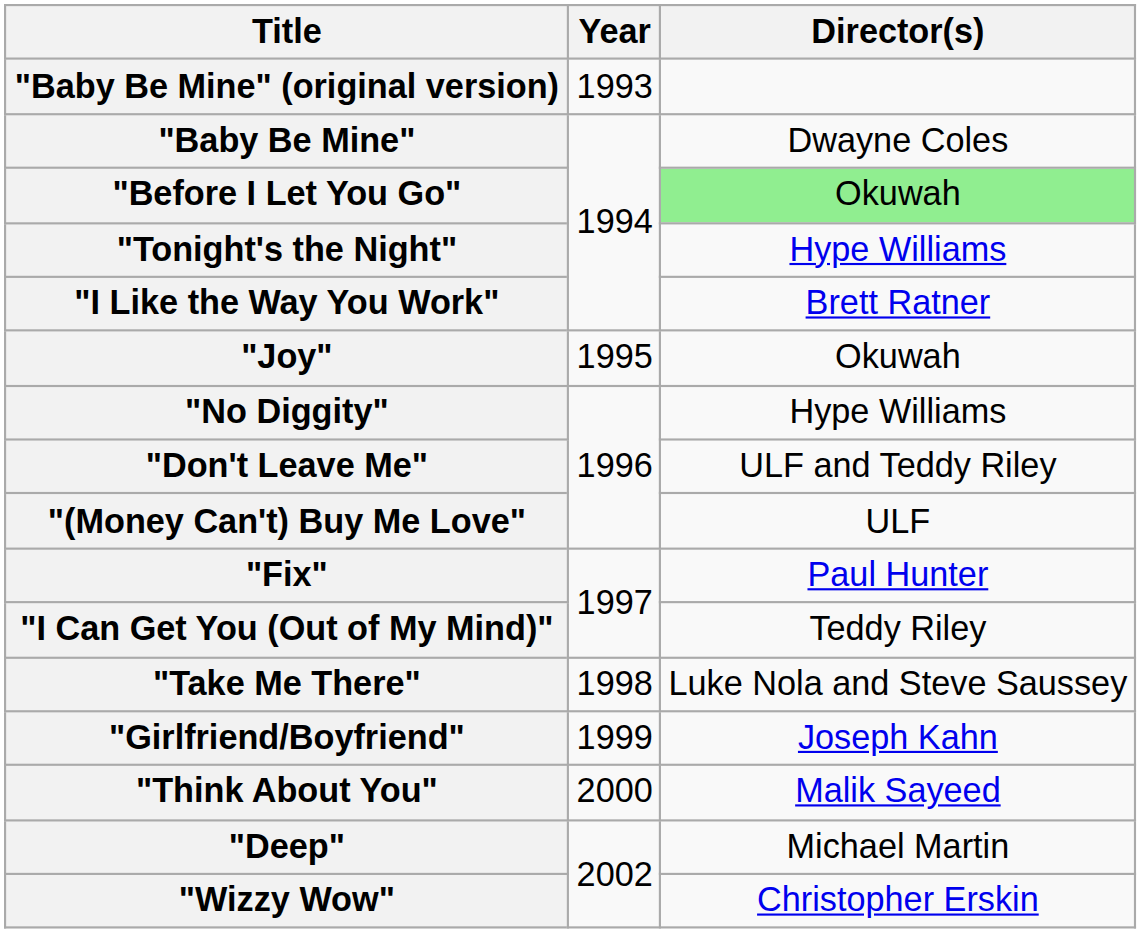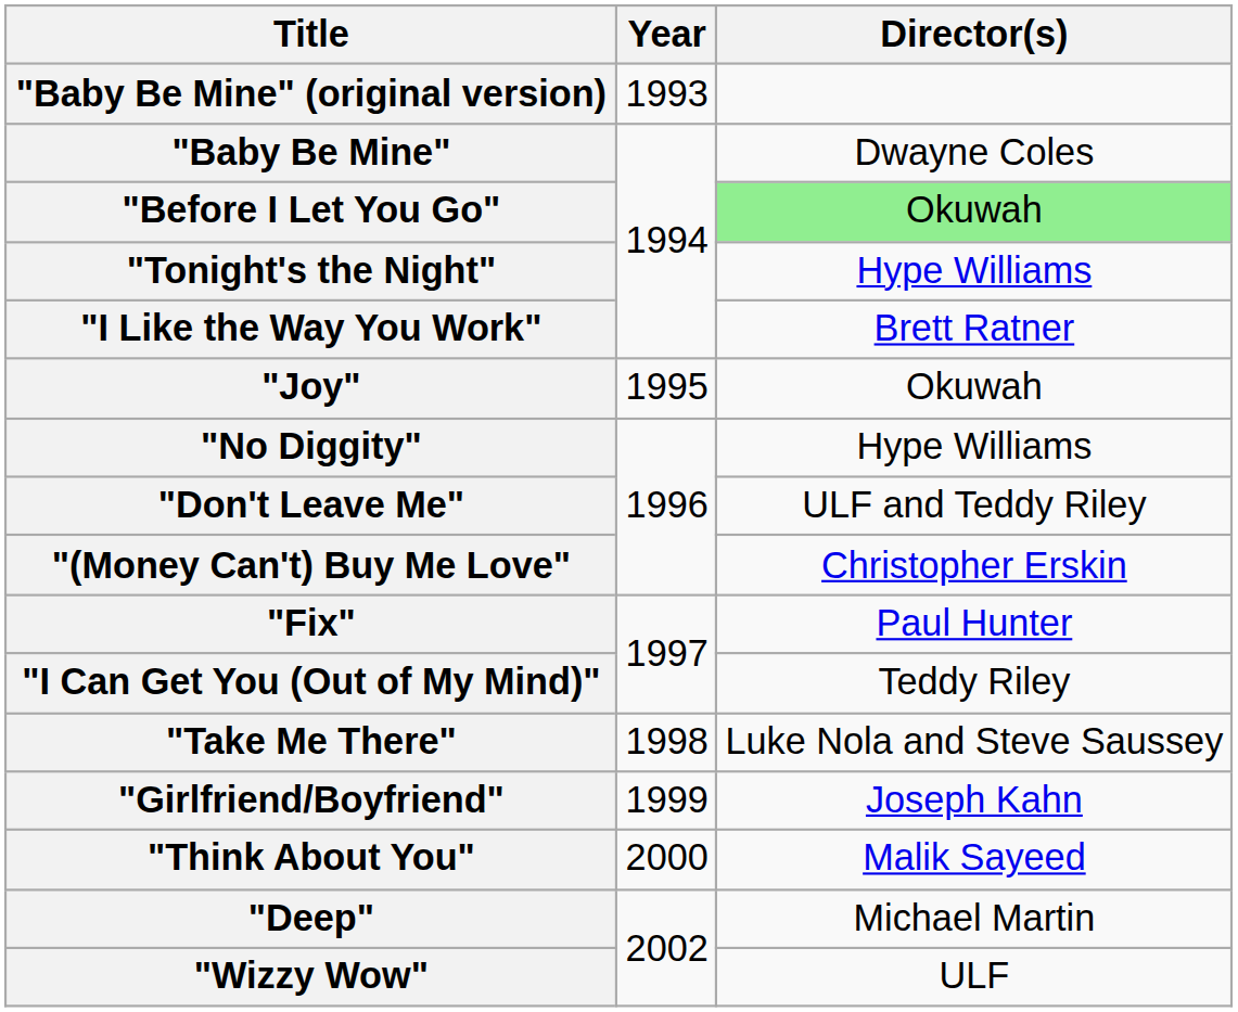"(Money Can't) Buy Me Love" | Director(s): ULF -> Christopher Erskin
"Wizzy Wow" | Director(s): Christopher Erskin -> ULF
